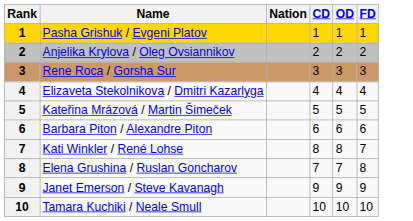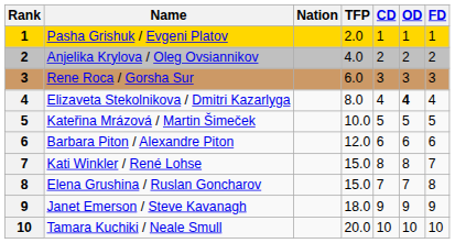+ column: TFP | 2.0 | 4.0 | 6.0 | 8.0 | 10.0 | 12.0 | 15.0 | 15.0 | 18.0 | 20.0
Elizaveta Stekolnikova / Dmitri Kazarlyga | OD: normal -> bold
